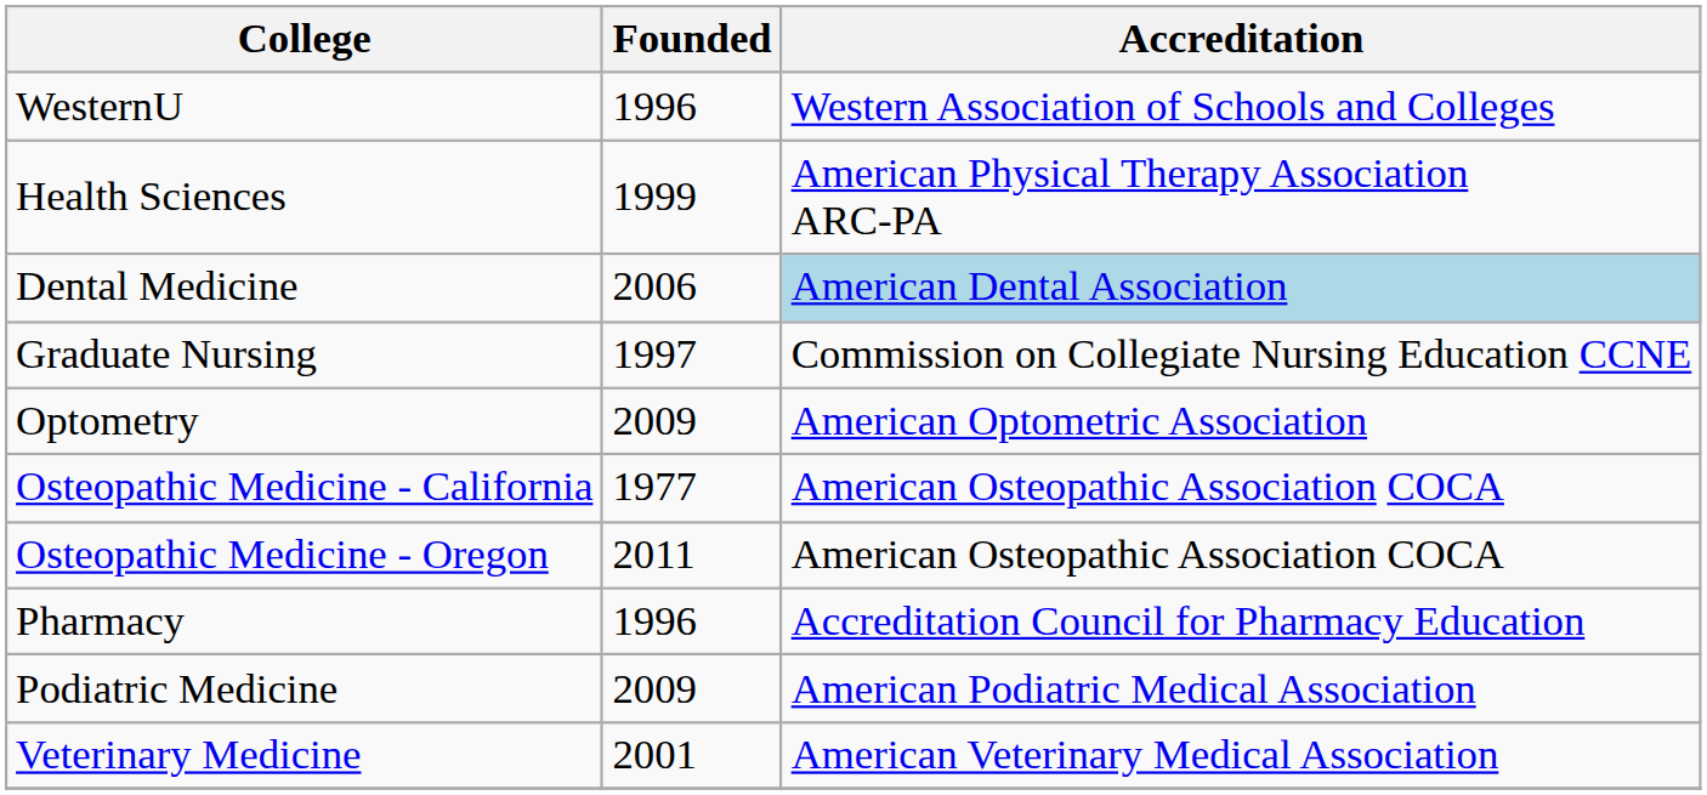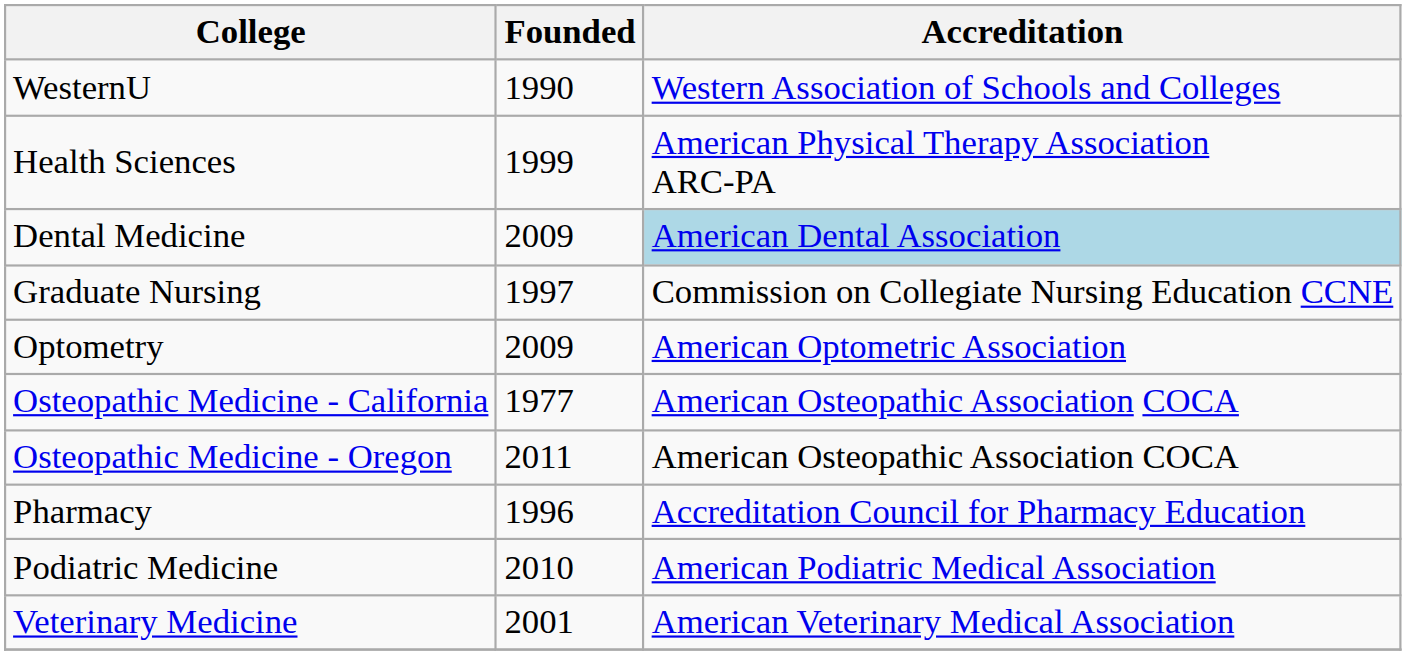WesternU | Founded: 1996 -> 1990
Dental Medicine | Founded: 2006 -> 2009
Podiatric Medicine | Founded: 2009 -> 2010
